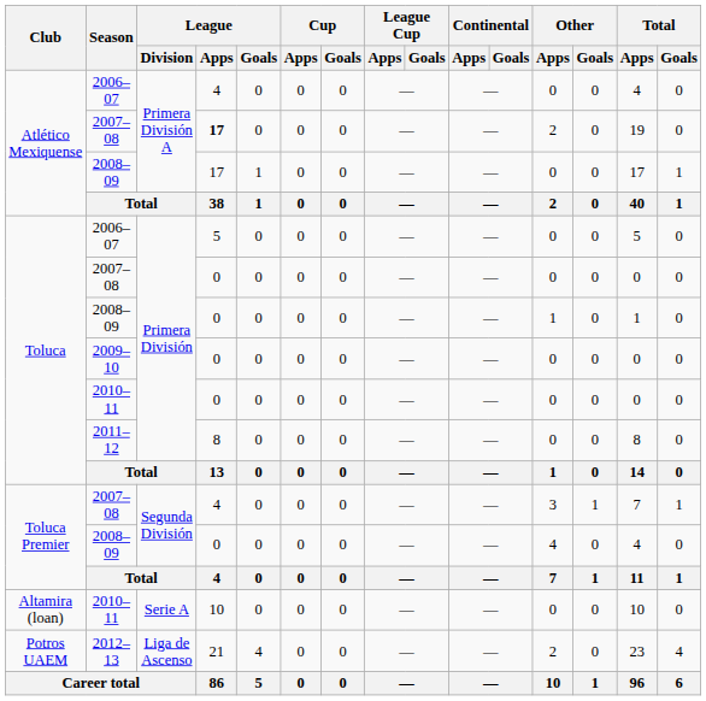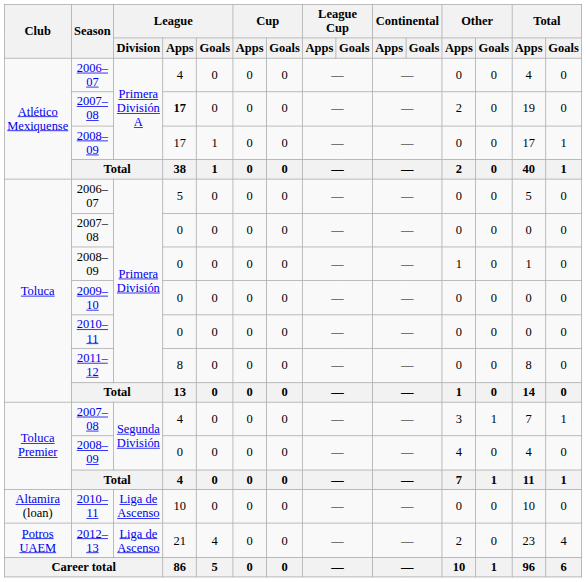Altamira (loan) / 2010–11 | League / Division: Serie A -> Liga de Ascenso
